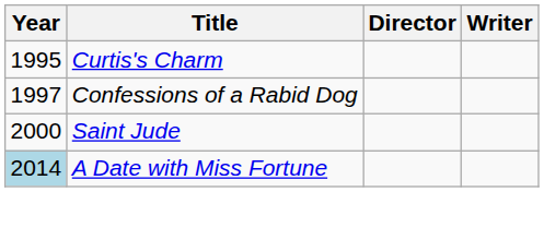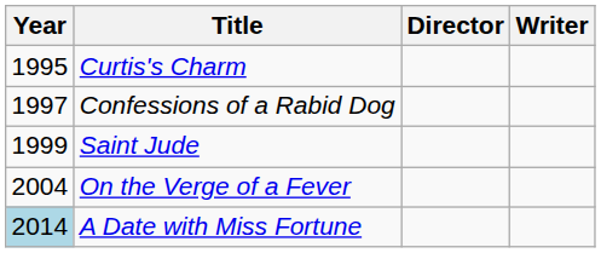Saint Jude | Year: 2000 -> 1999
+ row: 2004 | On the Verge of a Fever
